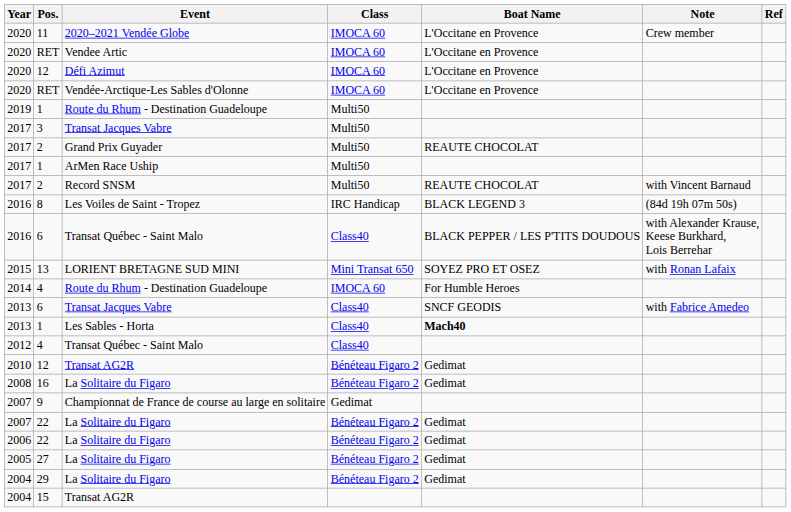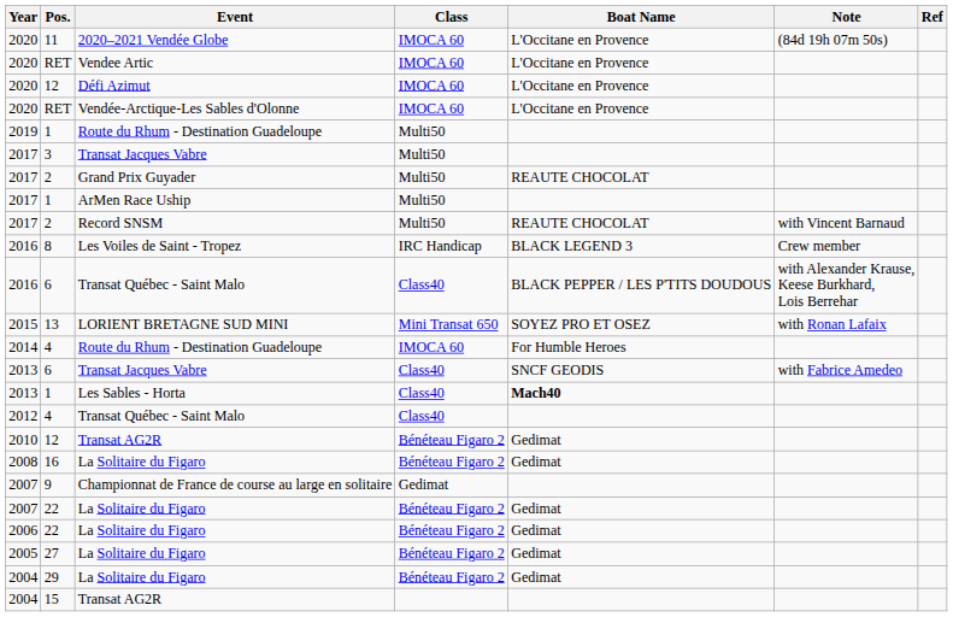11 | Note: Crew member -> (84d 19h 07m 50s)
8 | Note: (84d 19h 07m 50s) -> Crew member
